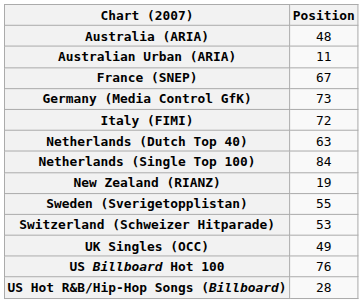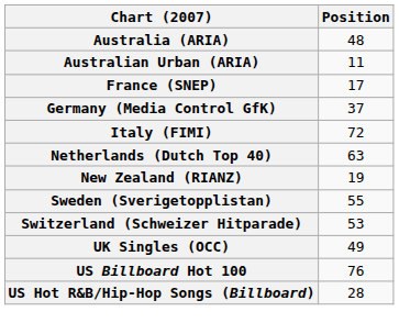France (SNEP) | Position: 67 -> 17
Germany (Media Control GfK) | Position: 73 -> 37
- row: Netherlands (Single Top 100) | 84
